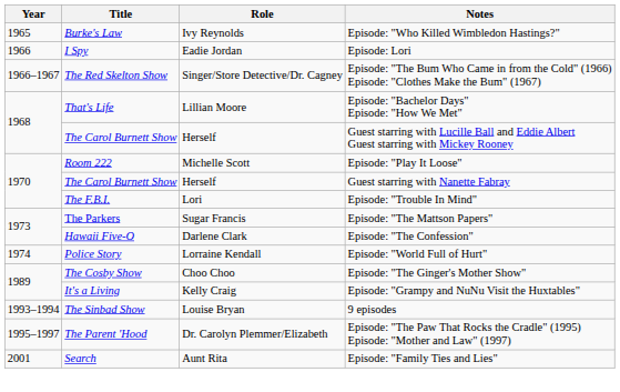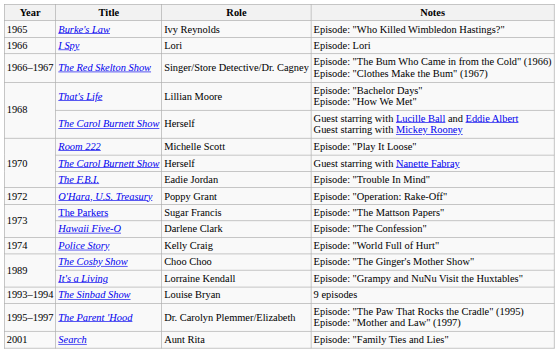Episode: Lori | Role: Eadie Jordan -> Lori
Episode: "Trouble In Mind" | Role: Lori -> Eadie Jordan
+ row: 1972 | O'Hara, U.S. Treasury | Poppy Grant | Episode: "Operation: Rake-Off"
Episode: "World Full of Hurt" | Role: Lorraine Kendall -> Kelly Craig
Episode: "Grampy and NuNu Visit the Huxtables" | Role: Kelly Craig -> Lorraine Kendall
